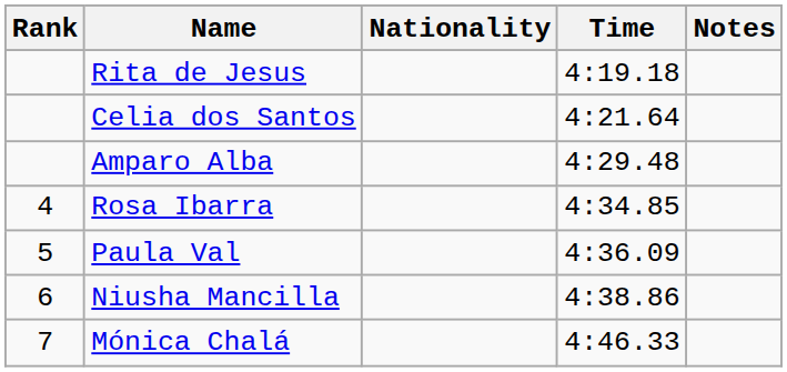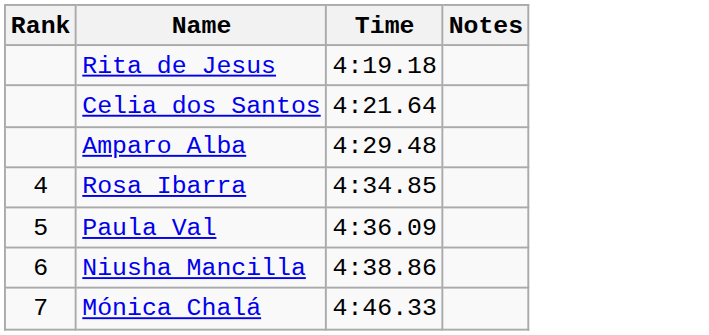- column: Nationality
